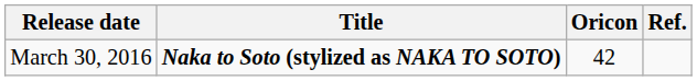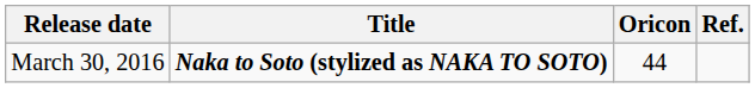March 30, 2016 | Oricon: 42 -> 44
